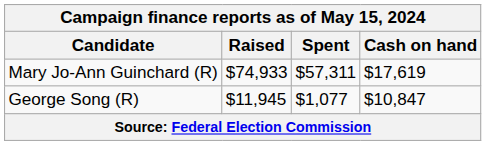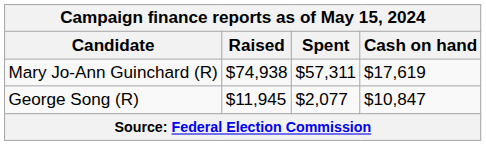Mary Jo-Ann Guinchard (R) | Raised: $74,933 -> $74,938
George Song (R) | Spent: $1,077 -> $2,077
